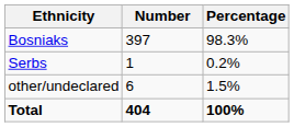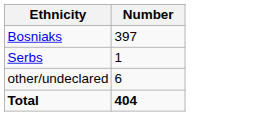- column: Percentage | 98.3% | 0.2% | 1.5% | 100%
